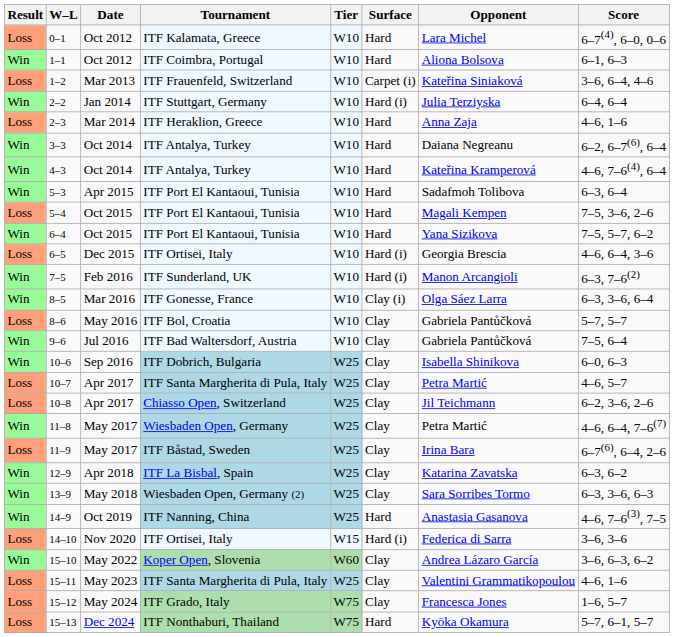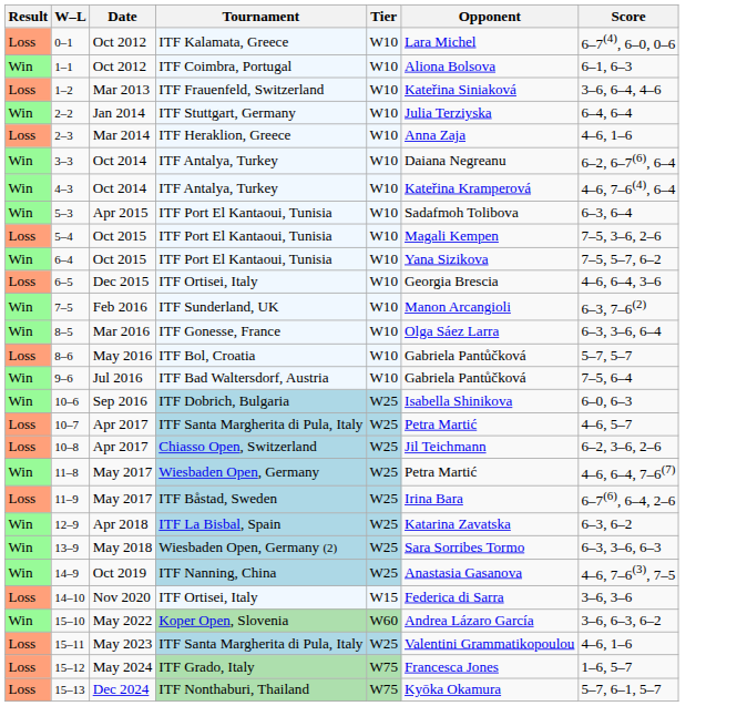- column: Surface | Hard | Hard | Carpet (i) | Hard (i) | Hard | Hard | Hard | Hard | Hard | Hard | Hard (i) | Hard (i) | Clay (i) | Clay | Clay | Clay | Clay | Clay | Clay | Clay | Clay | Clay | Hard | Hard (i) | Clay | Clay | Clay | Hard
